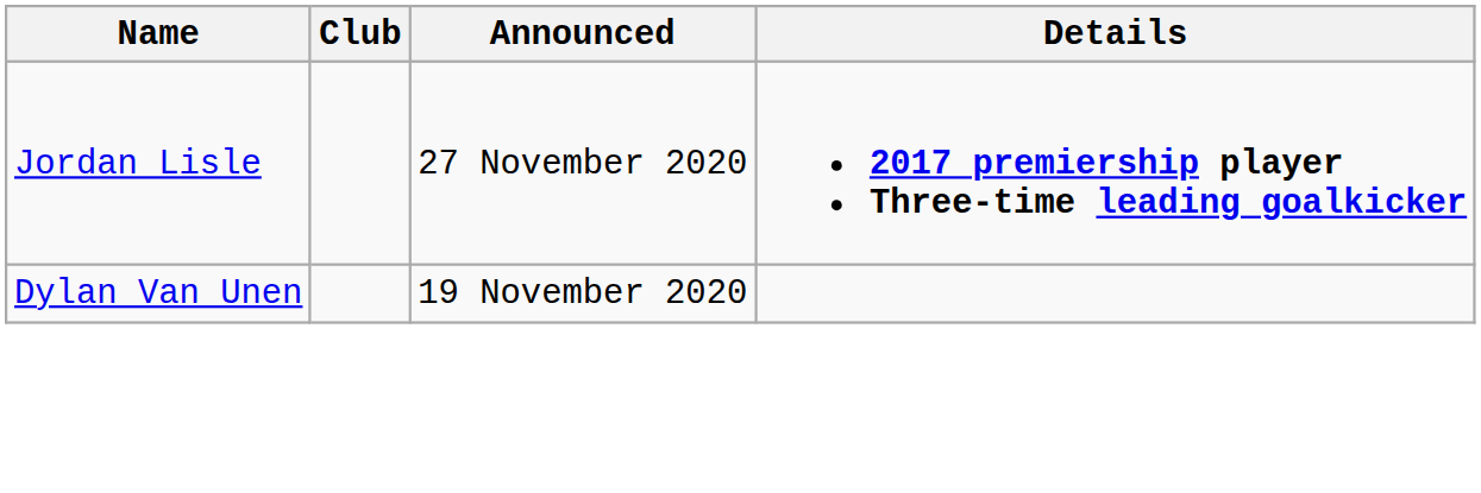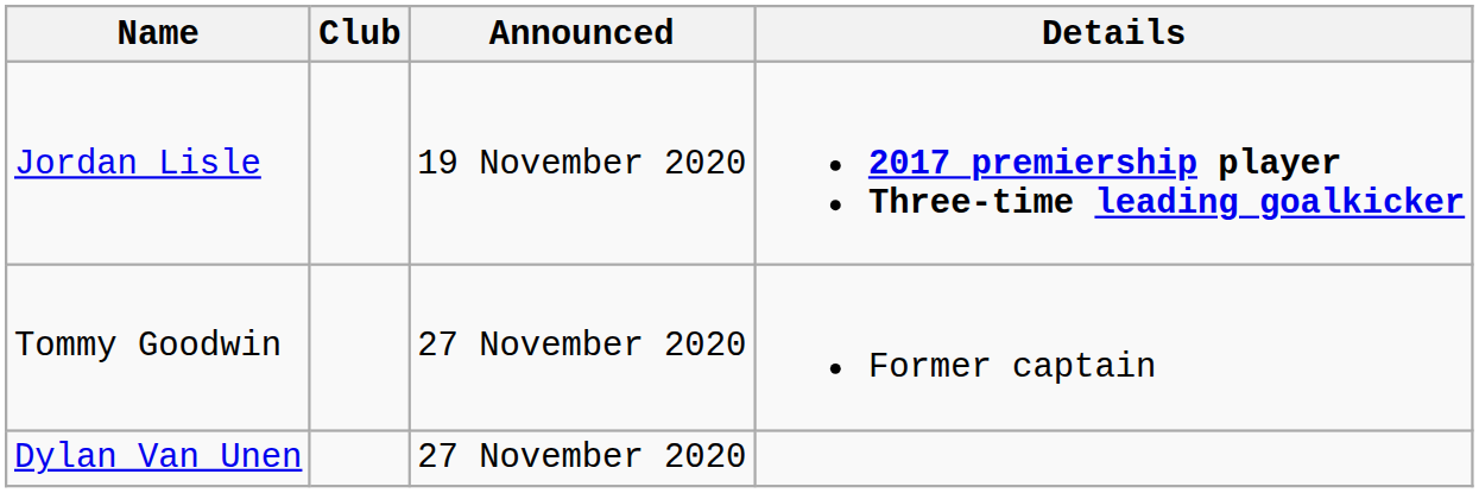Jordan Lisle | Announced: 27 November 2020 -> 19 November 2020
+ row: Tommy Goodwin | 27 November 2020 | Former captain
Dylan Van Unen | Announced: 19 November 2020 -> 27 November 2020
